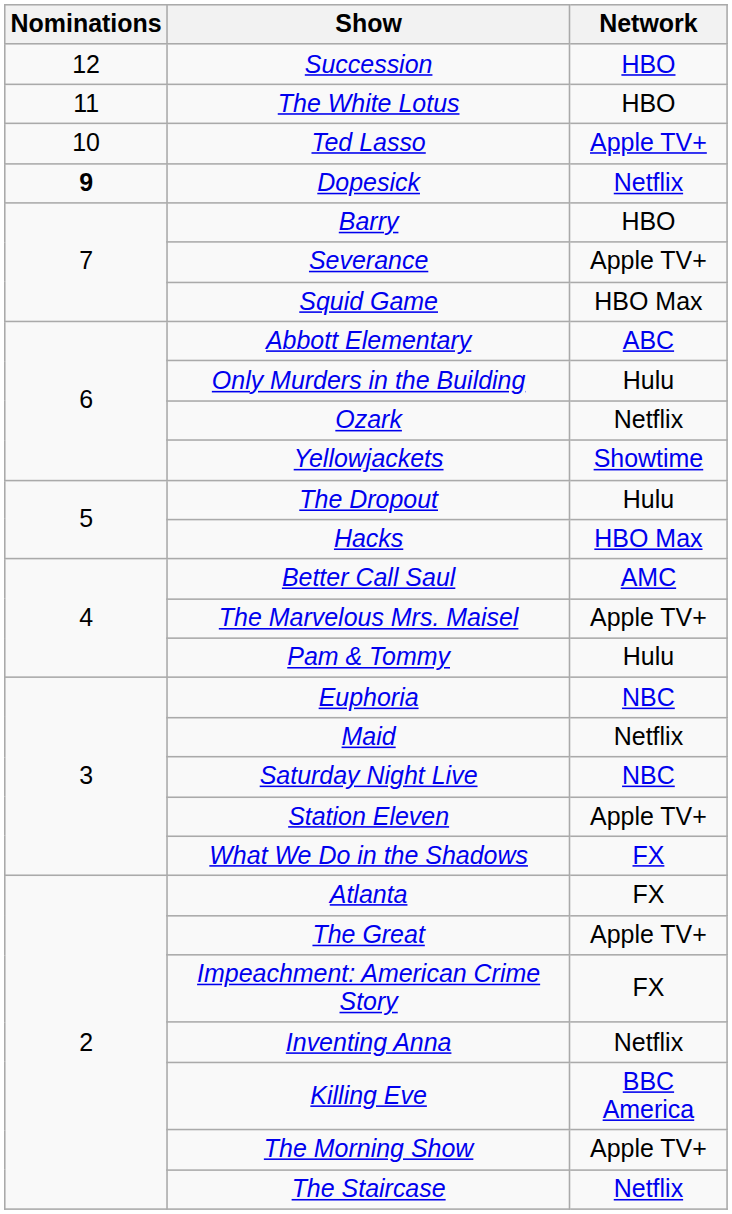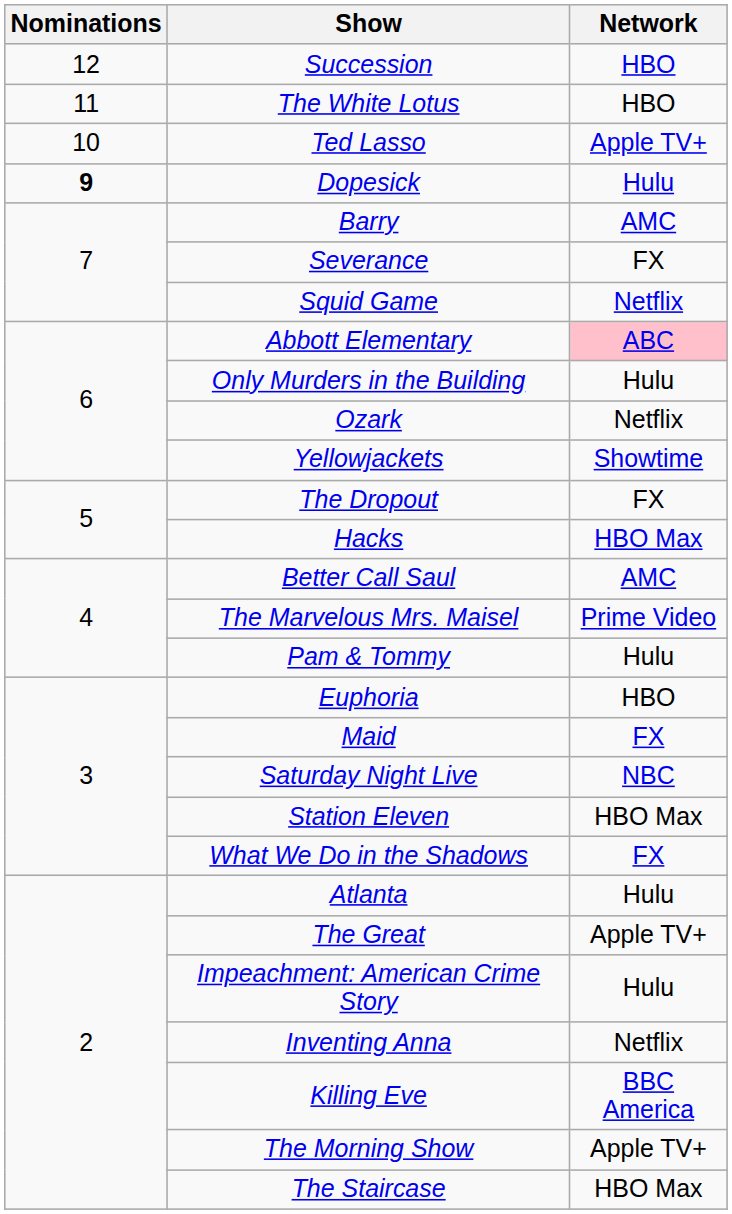Dopesick | Network: Netflix -> Hulu
Barry | Network: HBO -> AMC
Severance | Network: Apple TV+ -> FX
Squid Game | Network: HBO Max -> Netflix
Abbott Elementary | Network: no background -> pink background
The Dropout | Network: Hulu -> FX
The Marvelous Mrs. Maisel | Network: Apple TV+ -> Prime Video
Euphoria | Network: NBC -> HBO
Maid | Network: Netflix -> FX
Station Eleven | Network: Apple TV+ -> HBO Max
Atlanta | Network: FX -> Hulu
Impeachment: American Crime Story | Network: FX -> Hulu
The Staircase | Network: Netflix -> HBO Max
